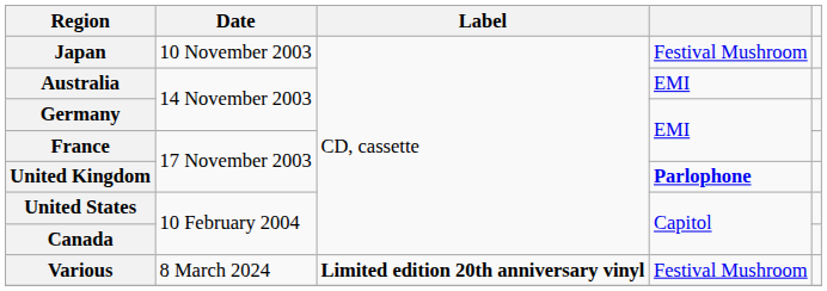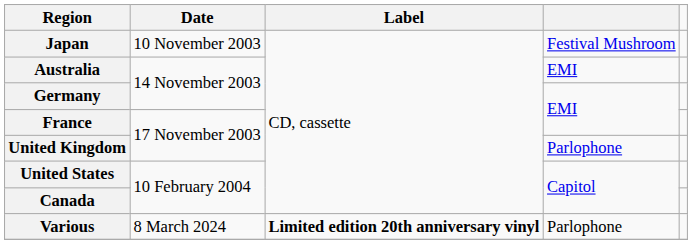United Kingdom | column 4: bold -> normal
Various | column 4: Festival Mushroom -> Parlophone
